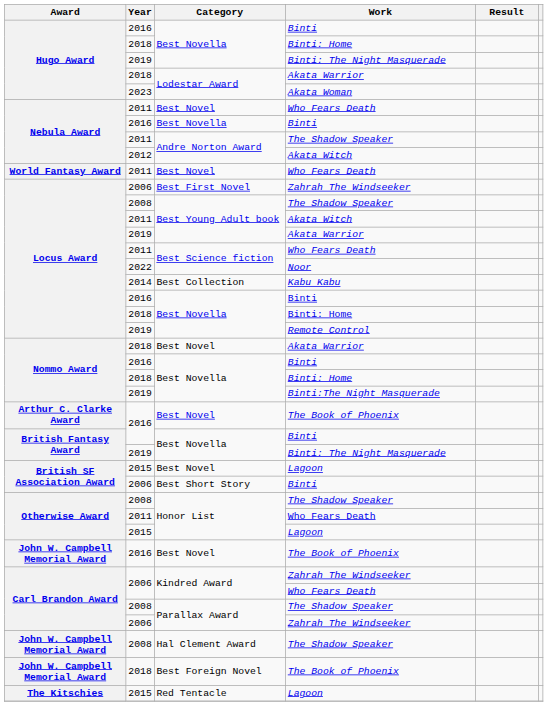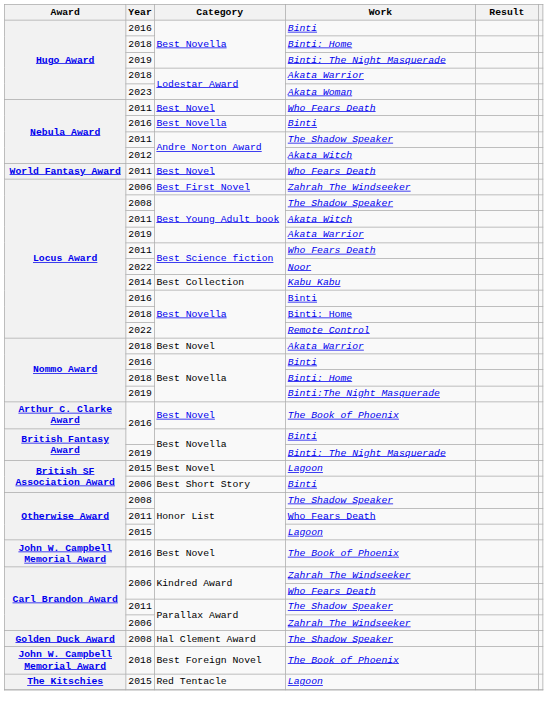Best Novella / Remote Control | Year: 2019 -> 2022
Parallax Award / The Shadow Speaker | Year: 2008 -> 2011
Hal Clement Award | Award: John W. Campbell Memorial Award -> Golden Duck Award
